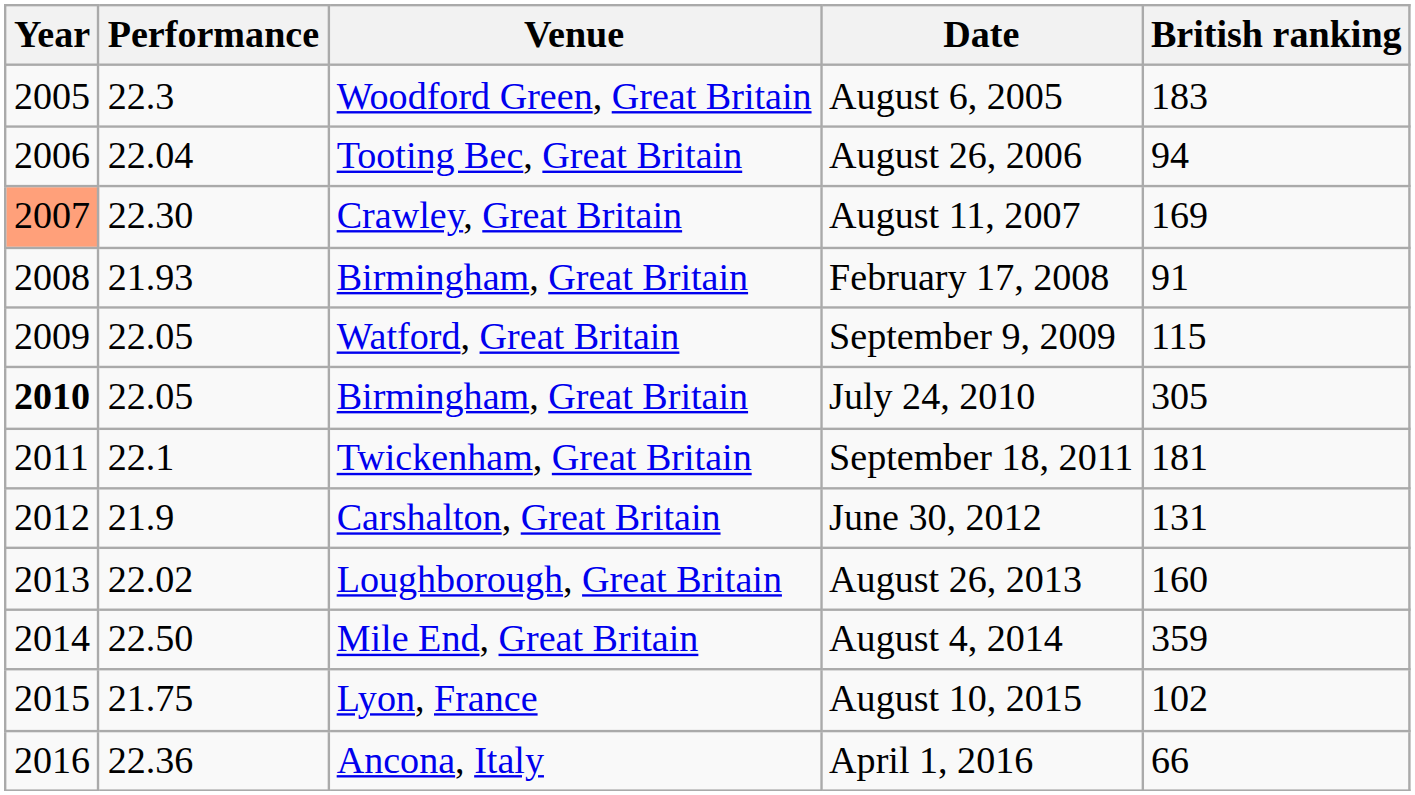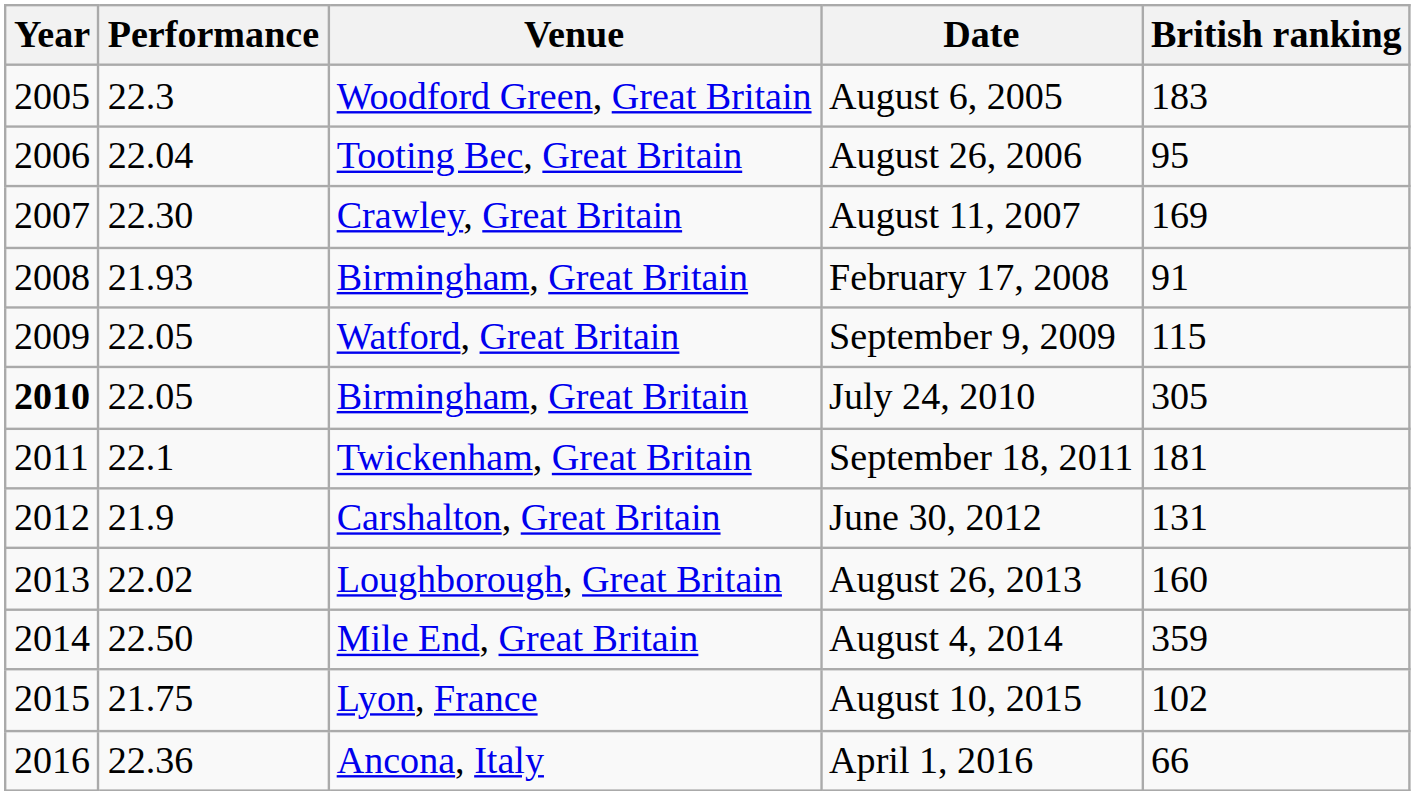August 26, 2006 | British ranking: 94 -> 95
August 11, 2007 | Year: lightsalmon background -> no background
